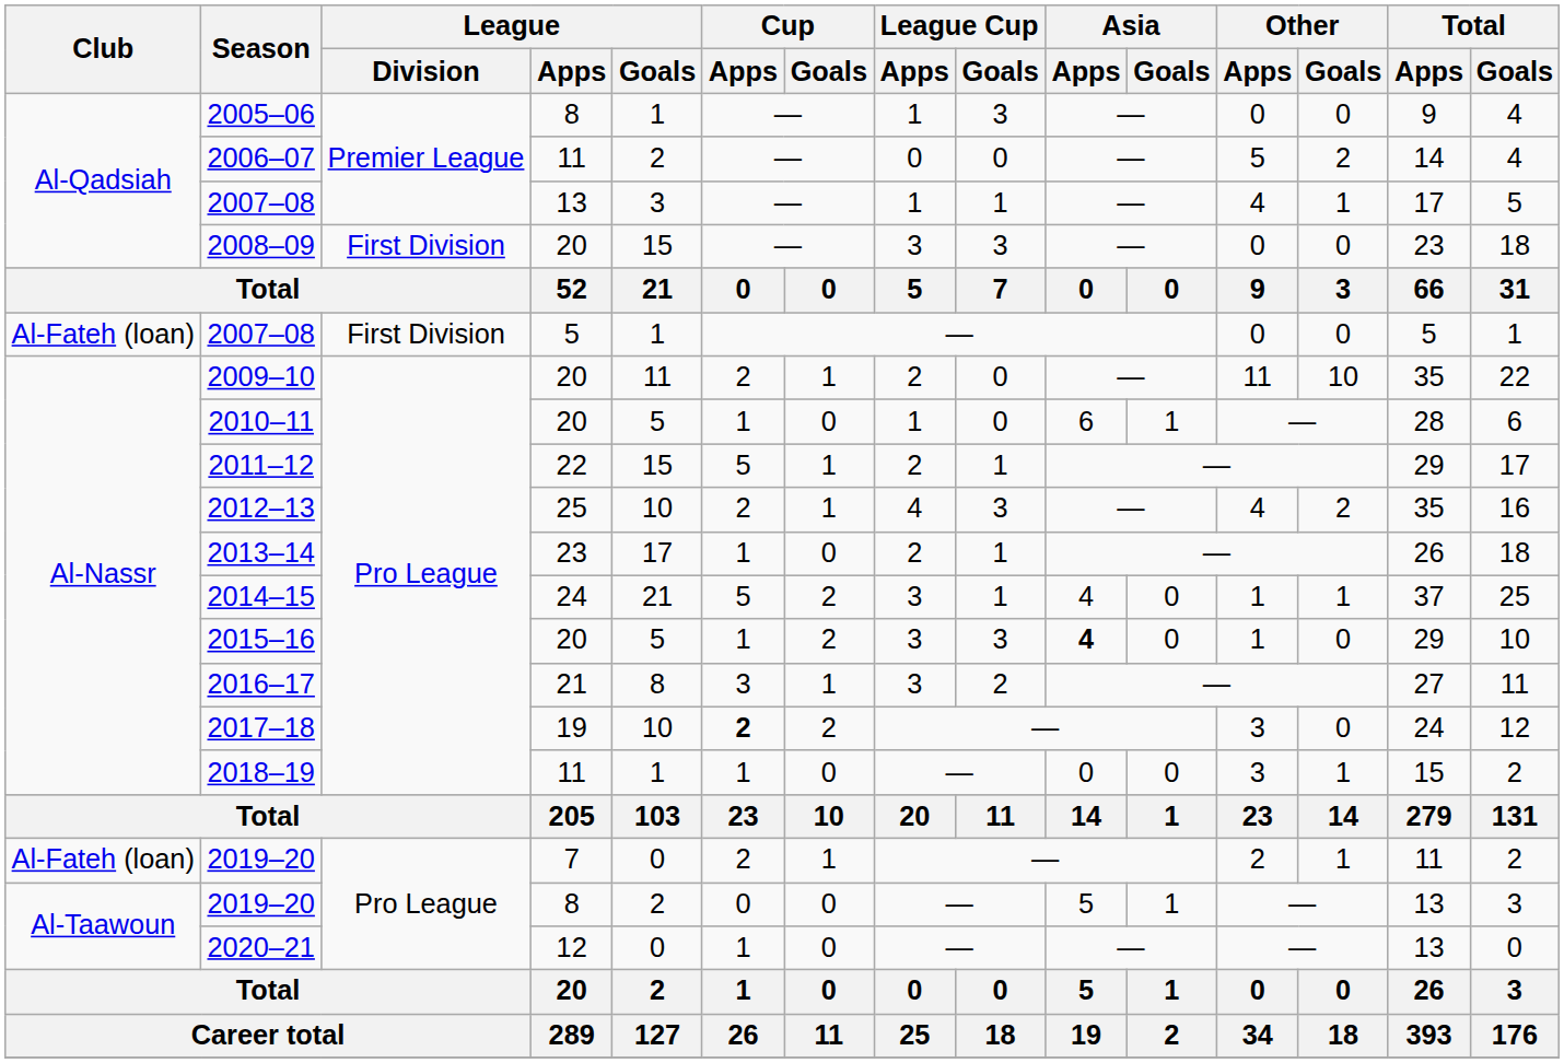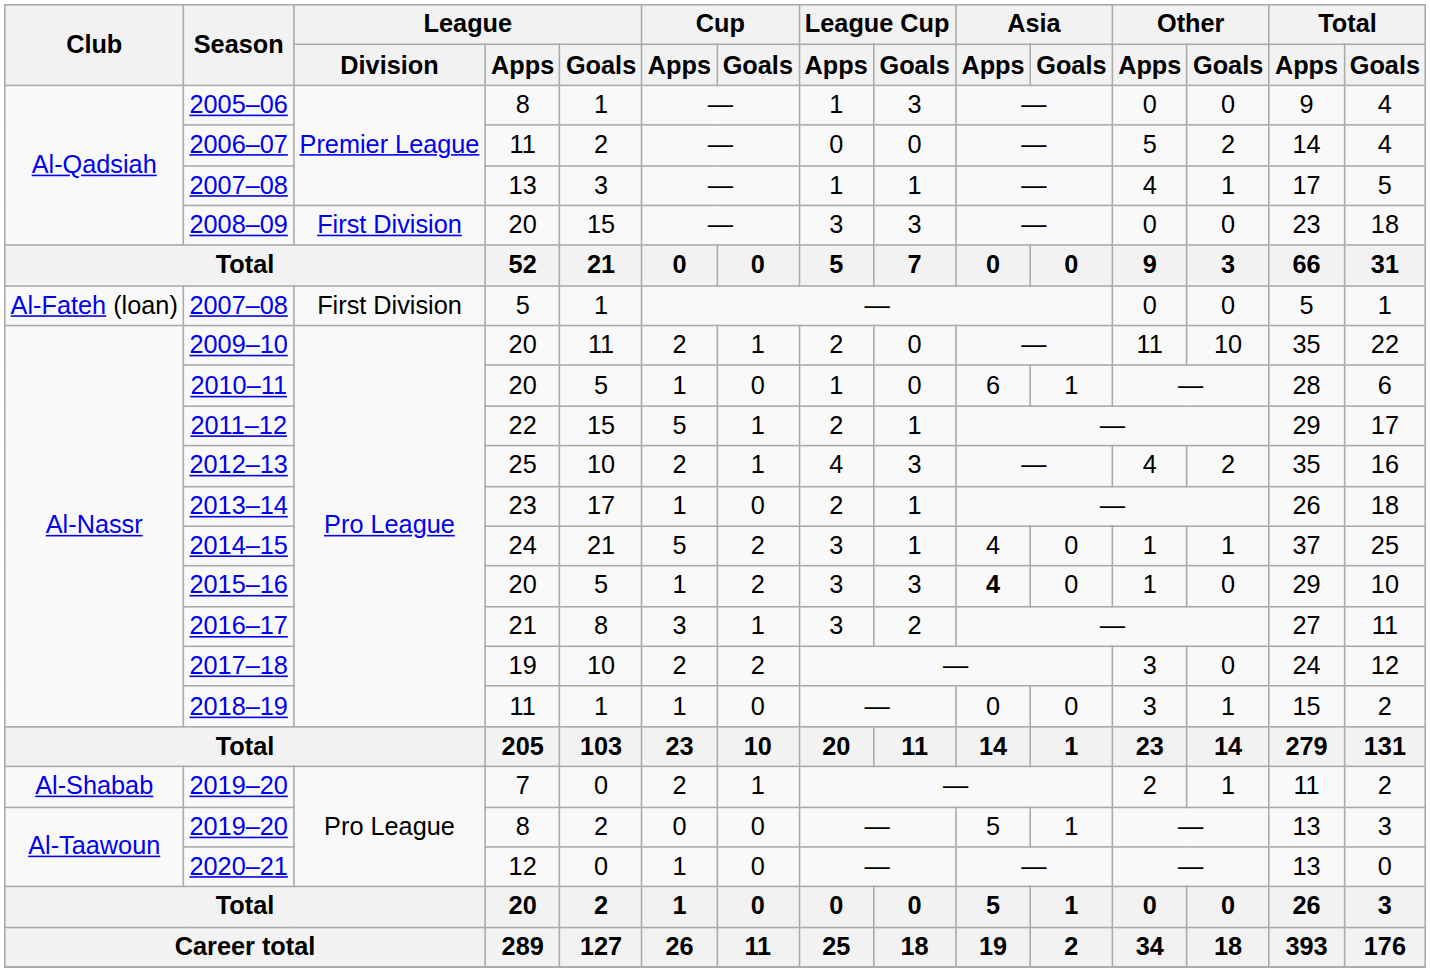2017–18 | Cup / Apps: bold -> normal
2019–20 / 7 | Club: Al-Fateh (loan) -> Al-Shabab
